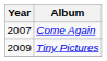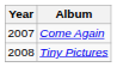Tiny Pictures | Year: 2009 -> 2008
